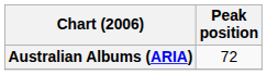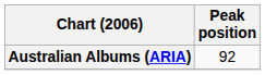Australian Albums (ARIA) | Peak position: 72 -> 92
